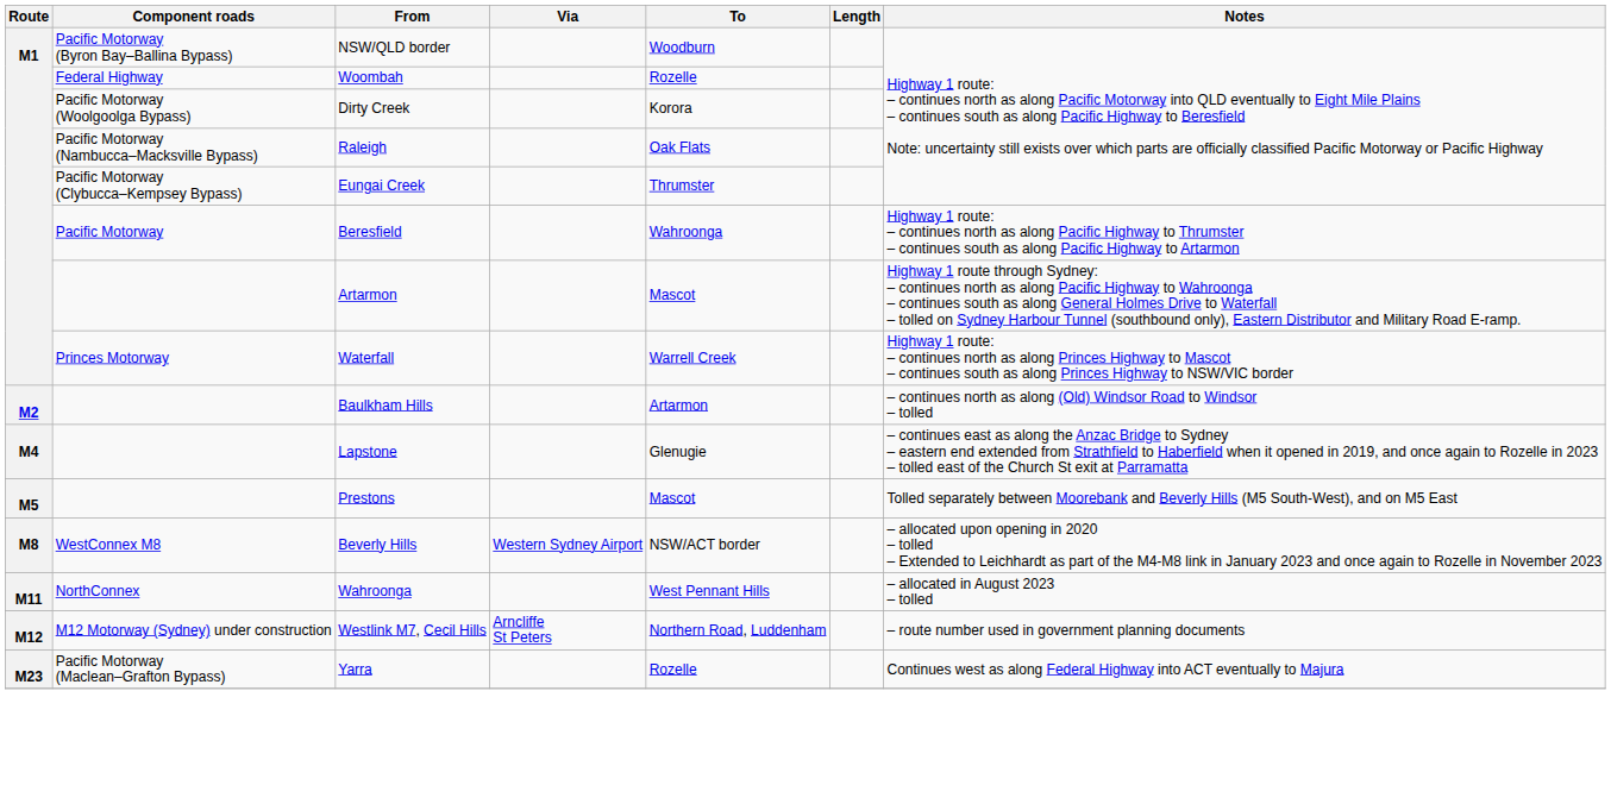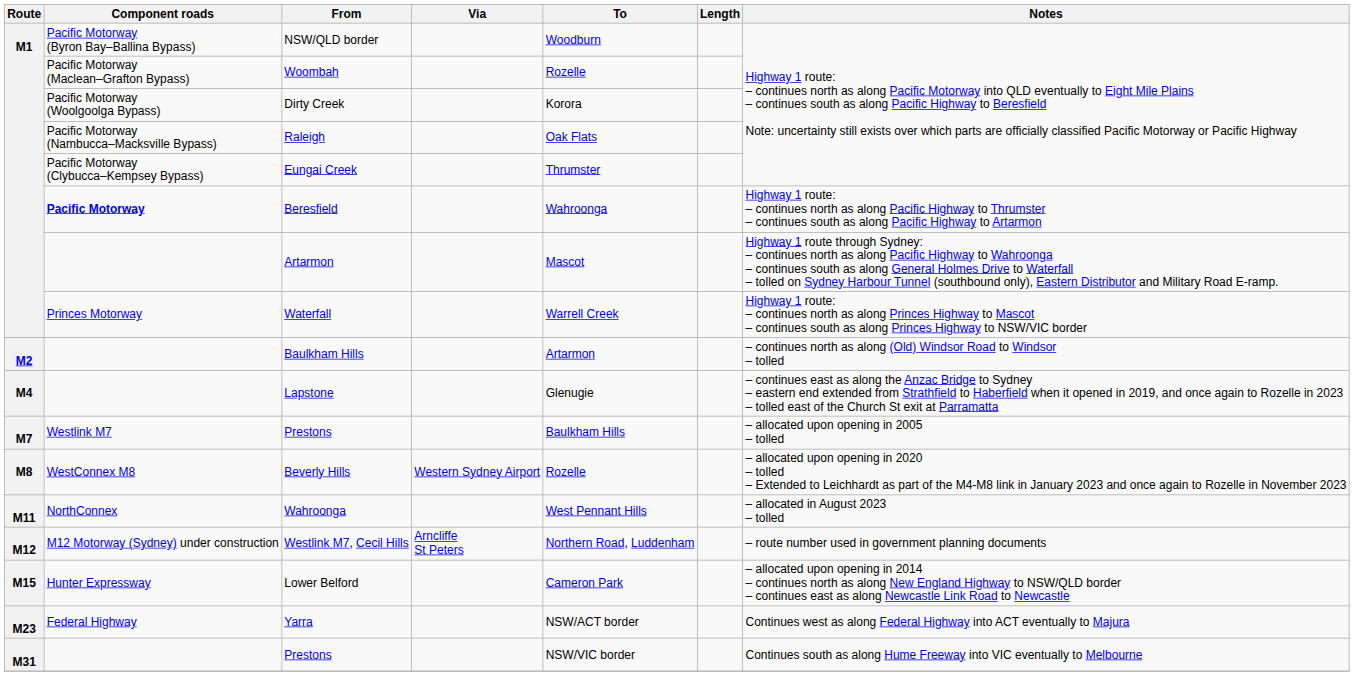Woombah | Component roads: Federal Highway -> Pacific Motorway (Maclean–Grafton Bypass)
Beresfield | Component roads: normal -> bold
- row: M5 | Prestons | Mascot | Tolled separately between Moorebank and Beverly Hills (M5 South-West), and on M5 East
+ row: M7 | Westlink M7 | Prestons | Baulkham Hills | – allocated upon opening in 2005 – tolled
Beverly Hills | To: NSW/ACT border -> Rozelle
+ row: M15 | Hunter Expressway | Lower Belford | Cameron Park | – allocated upon opening in 2014 – continues north as along New England Highway to NSW/QLD border – continues east as along Newcastle Link Road to Newcastle
Yarra | Component roads: Pacific Motorway (Maclean–Grafton Bypass) -> Federal Highway
Yarra | To: Rozelle -> NSW/ACT border
+ row: M31 | Prestons | NSW/VIC border | Continues south as along Hume Freeway into VIC eventually to Melbourne
